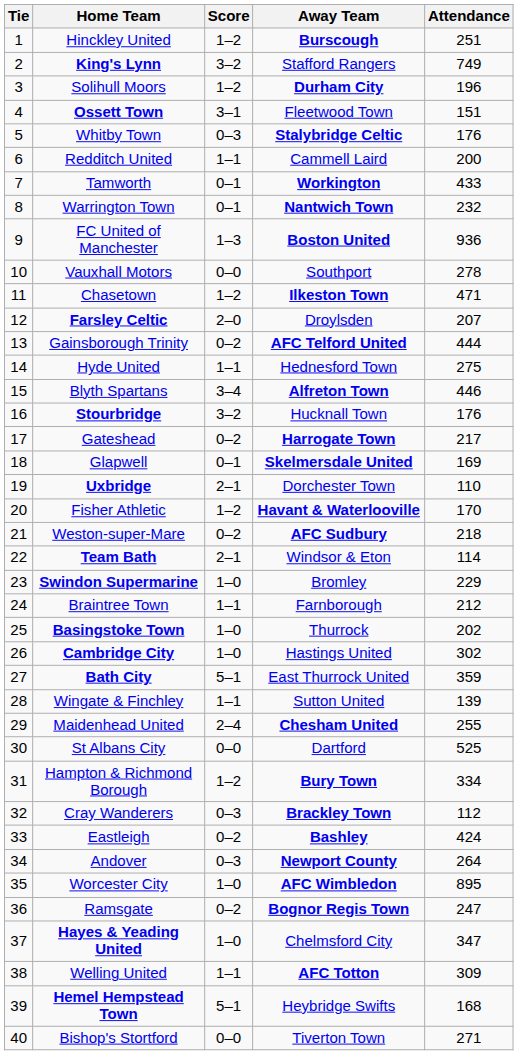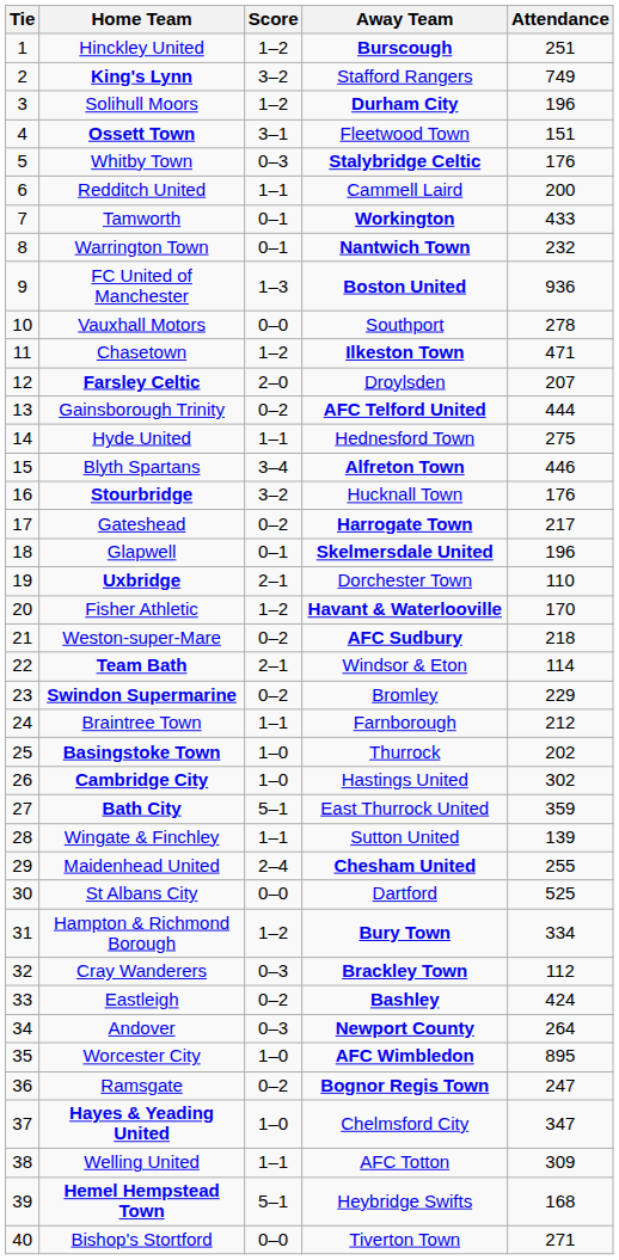Glapwell | Attendance: 169 -> 196
Swindon Supermarine | Score: 1–0 -> 0–2
Welling United | Away Team: bold -> normal
